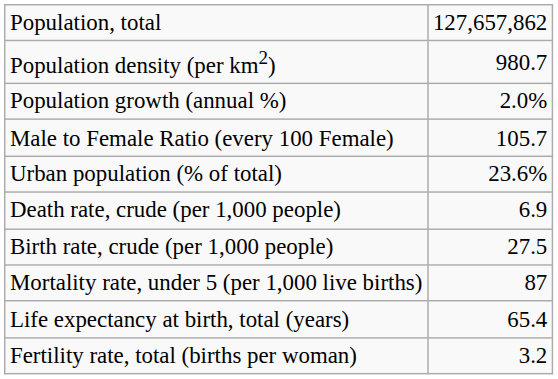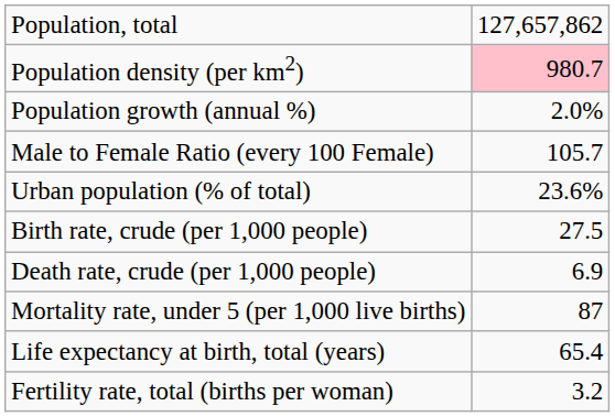Population density (per km2) | column 2: no background -> pink background
rows swapped: Birth rate, crude (per 1,000 people) <-> Death rate, crude (per 1,000 people)
